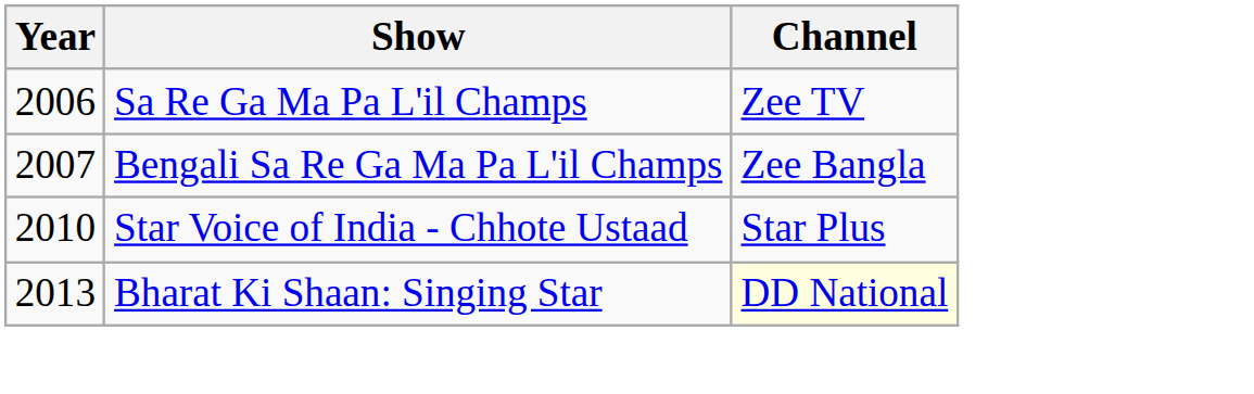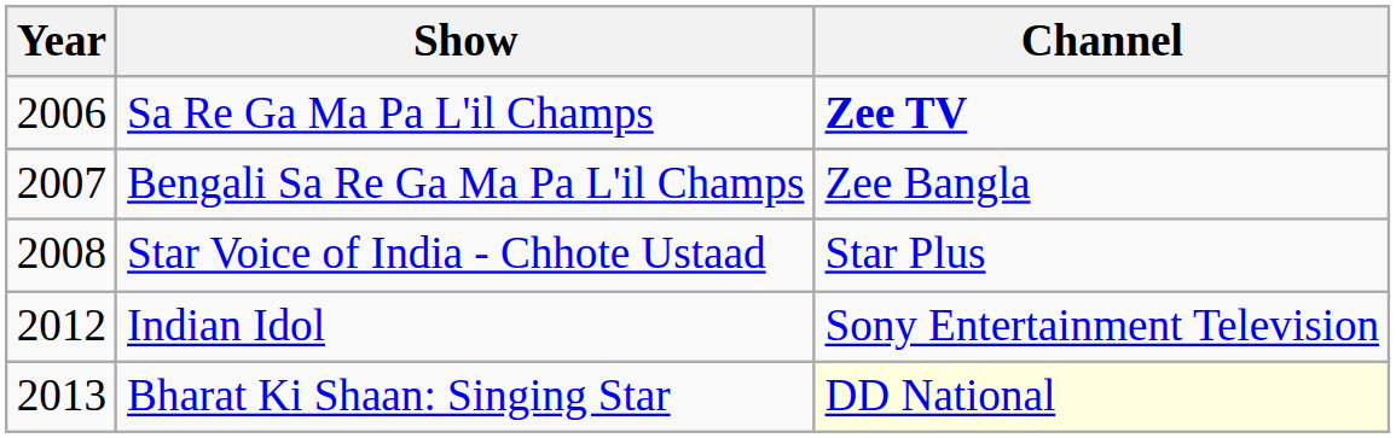Sa Re Ga Ma Pa L'il Champs | Channel: normal -> bold
Star Voice of India - Chhote Ustaad | Year: 2010 -> 2008
+ row: 2012 | Indian Idol | Sony Entertainment Television
